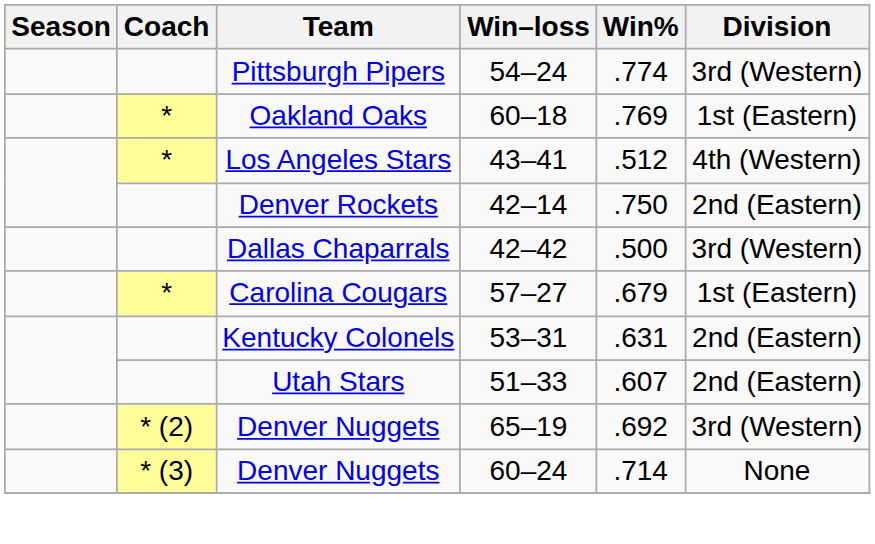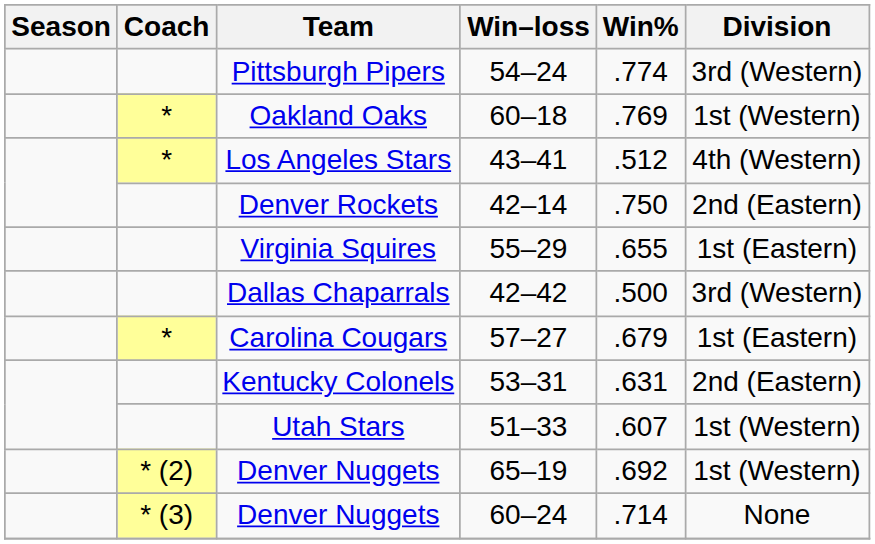Oakland Oaks | Division: 1st (Eastern) -> 1st (Western)
+ row: Virginia Squires | 55–29 | .655 | 1st (Eastern)
Utah Stars | Division: 2nd (Eastern) -> 1st (Western)
Denver Nuggets / 65–19 | Division: 3rd (Western) -> 1st (Western)
